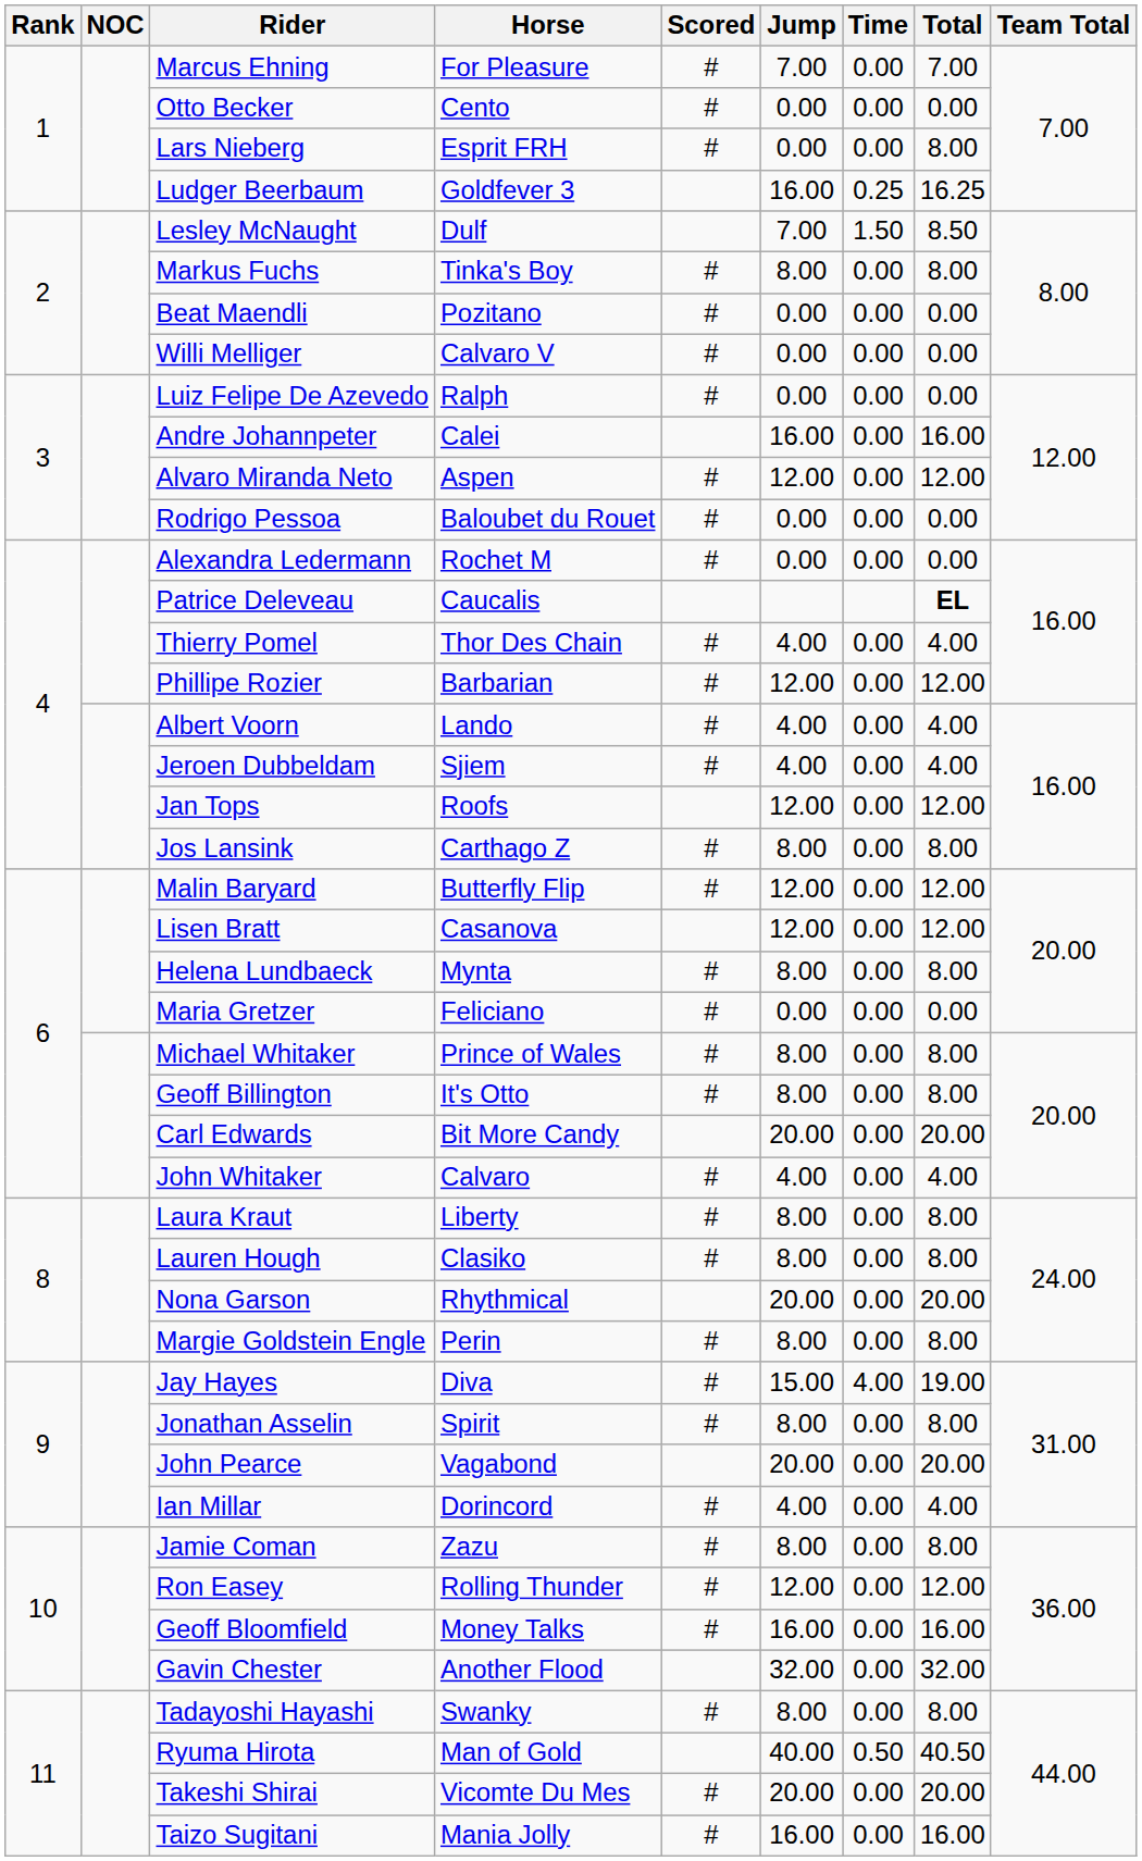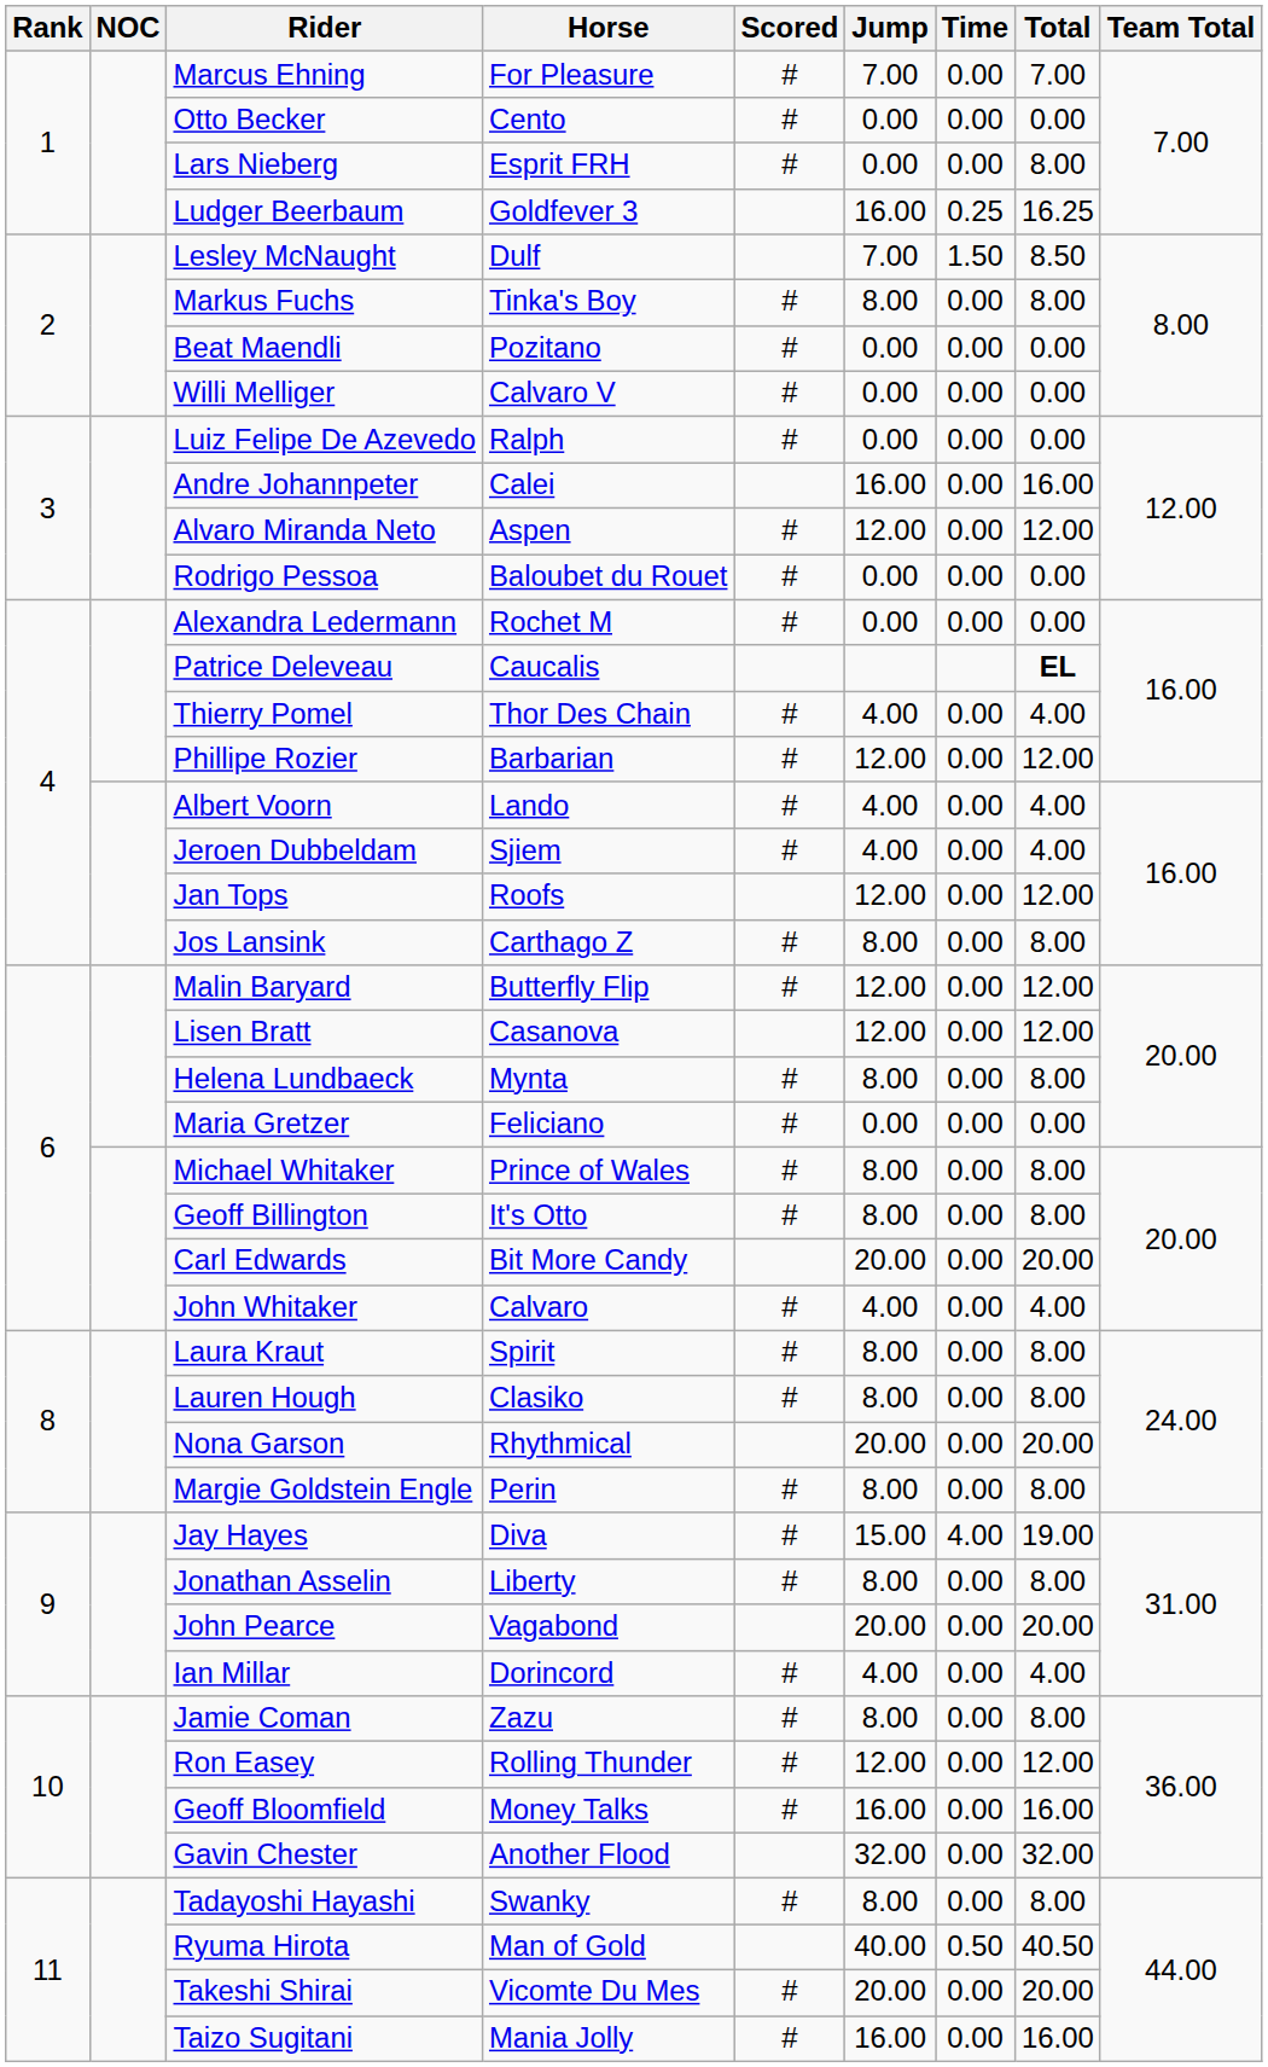Laura Kraut | Horse: Liberty -> Spirit
Jonathan Asselin | Horse: Spirit -> Liberty
